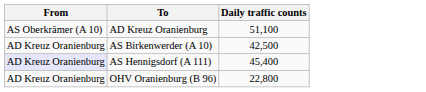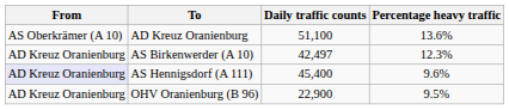+ column: Percentage heavy traffic | 13.6% | 12.3% | 9.6% | 9.5%
AS Birkenwerder (A 10) | Daily traffic counts: 42,500 -> 42,497
OHV Oranienburg (B 96) | Daily traffic counts: 22,800 -> 22,900
